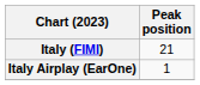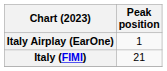rows swapped: Italy (FIMI) <-> Italy Airplay (EarOne)
